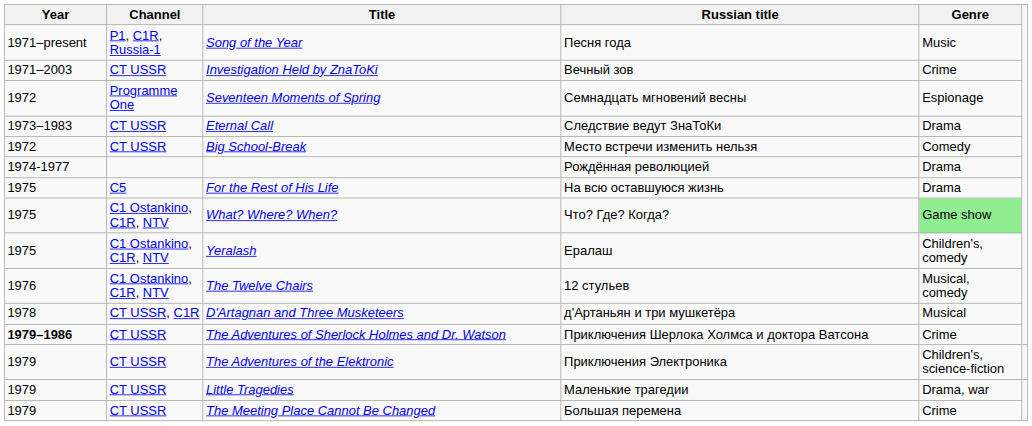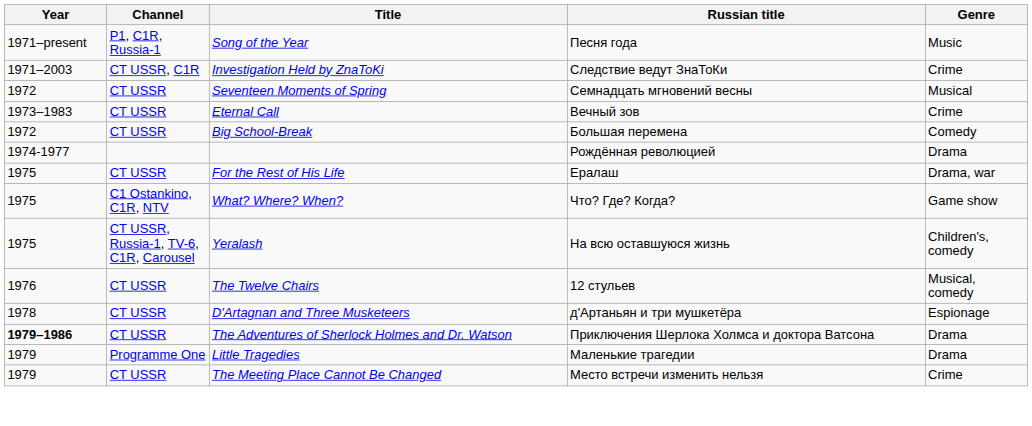Investigation Held by ZnaToKi | Channel: CT USSR -> CT USSR, C1R
Investigation Held by ZnaToKi | Russian title: Вечный зов -> Следствие ведут ЗнаТоКи
Seventeen Moments of Spring | Channel: Programme One -> CT USSR
Seventeen Moments of Spring | Genre: Espionage -> Musical
Eternal Call | Russian title: Следствие ведут ЗнаТоКи -> Вечный зов
Eternal Call | Genre: Drama -> Crime
Big School-Break | Russian title: Место встречи изменить нельзя -> Большая перемена
For the Rest of His Life | Channel: C5 -> CT USSR
For the Rest of His Life | Russian title: На всю оставшуюся жизнь -> Ералаш
For the Rest of His Life | Genre: Drama -> Drama, war
What? Where? When? | Genre: lightgreen background -> no background
Yeralash | Channel: C1 Ostankino, C1R, NTV -> CT USSR, Russia-1, TV-6, C1R, Carousel
Yeralash | Russian title: Ералаш -> На всю оставшуюся жизнь
The Twelve Chairs | Channel: C1 Ostankino, C1R, NTV -> CT USSR
D'Artagnan and Three Musketeers | Channel: CT USSR, C1R -> CT USSR
D'Artagnan and Three Musketeers | Genre: Musical -> Espionage
The Adventures of Sherlock Holmes and Dr. Watson | Genre: Crime -> Drama
- row: 1979 | CT USSR | The Adventures of the Elektronic | Приключения Электроника | Children's, science-fiction
Little Tragedies | Channel: CT USSR -> Programme One
Little Tragedies | Genre: Drama, war -> Drama
The Meeting Place Cannot Be Changed | Russian title: Большая перемена -> Место встречи изменить нельзя
